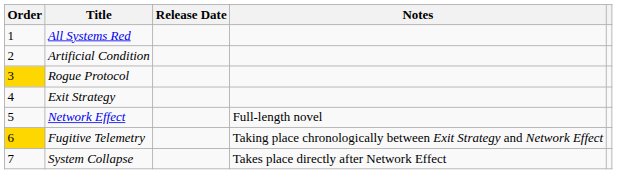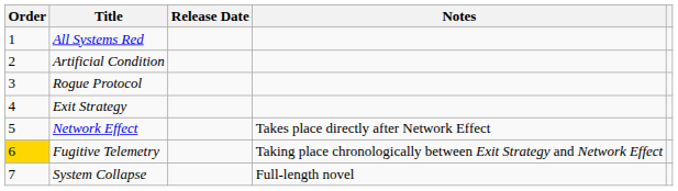Rogue Protocol | Order: gold background -> no background
Network Effect | Notes: Full-length novel -> Takes place directly after Network Effect
System Collapse | Notes: Takes place directly after Network Effect -> Full-length novel
